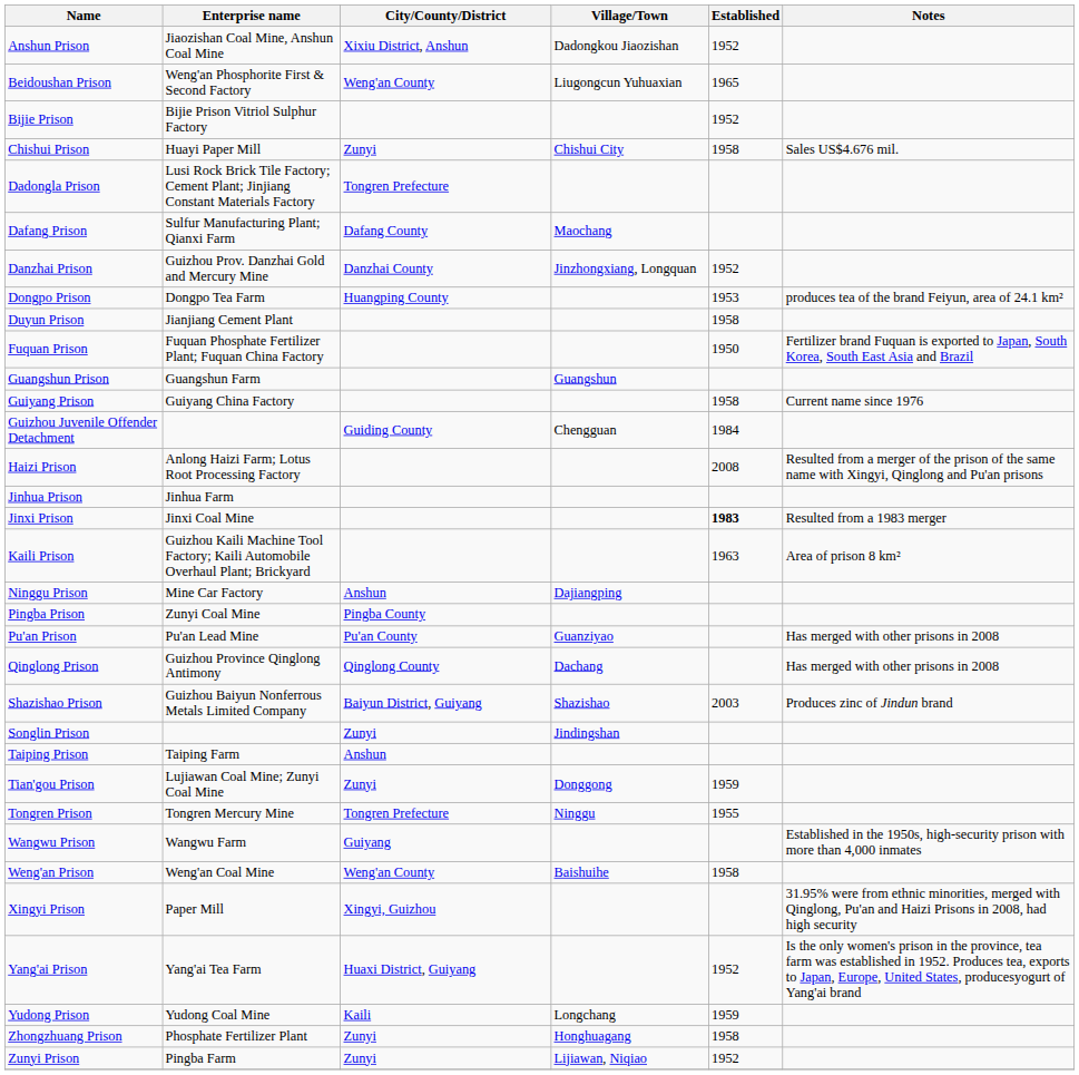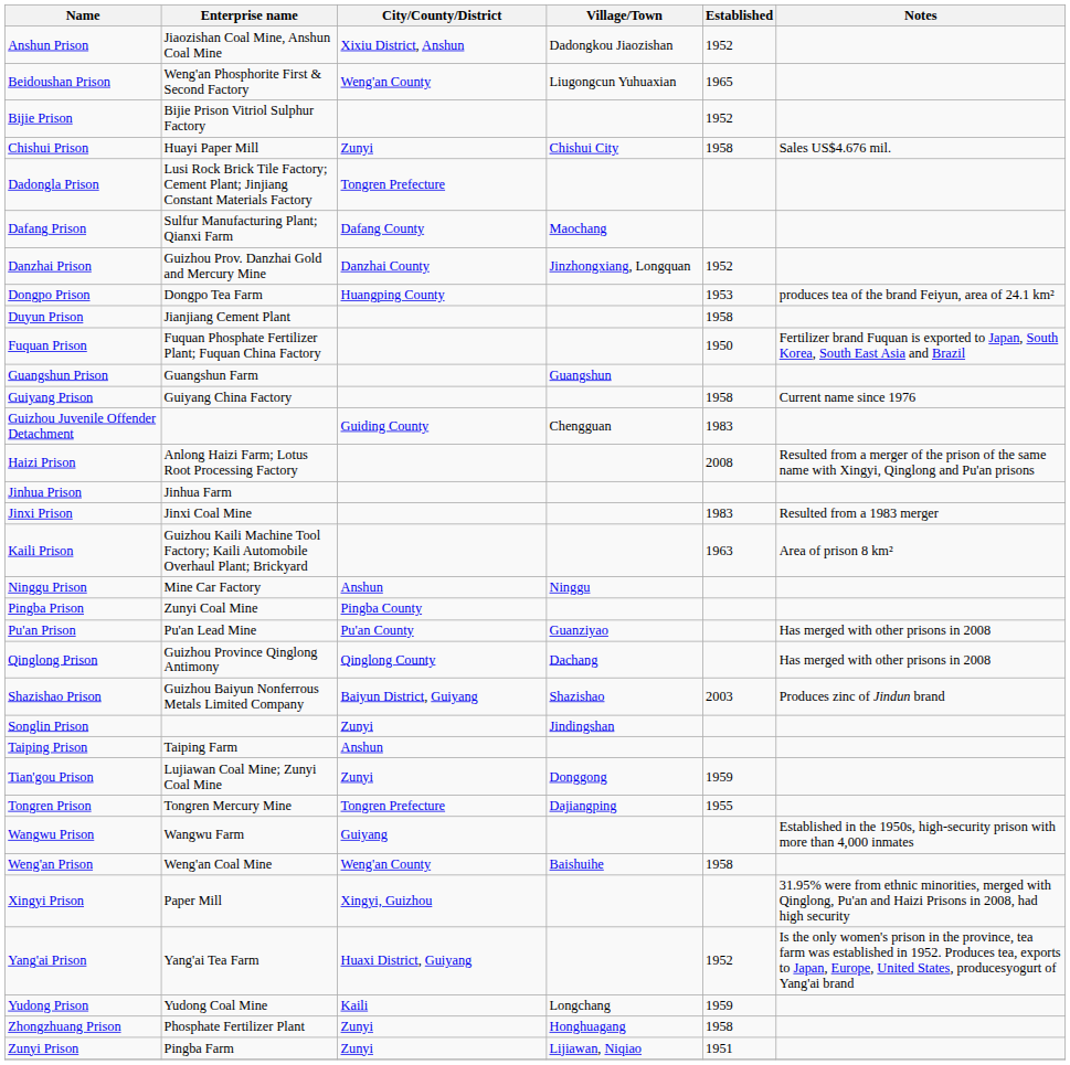Guizhou Juvenile Offender Detachment | Established: 1984 -> 1983
Jinxi Prison | Established: bold -> normal
Ninggu Prison | Village/Town: Dajiangping -> Ninggu
Tongren Prison | Village/Town: Ninggu -> Dajiangping
Zunyi Prison | Established: 1952 -> 1951
